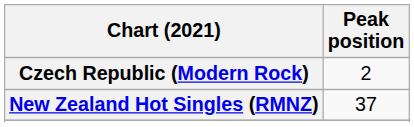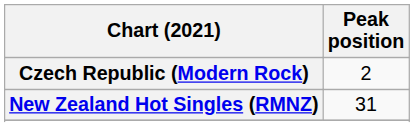New Zealand Hot Singles (RMNZ) | Peak position: 37 -> 31
